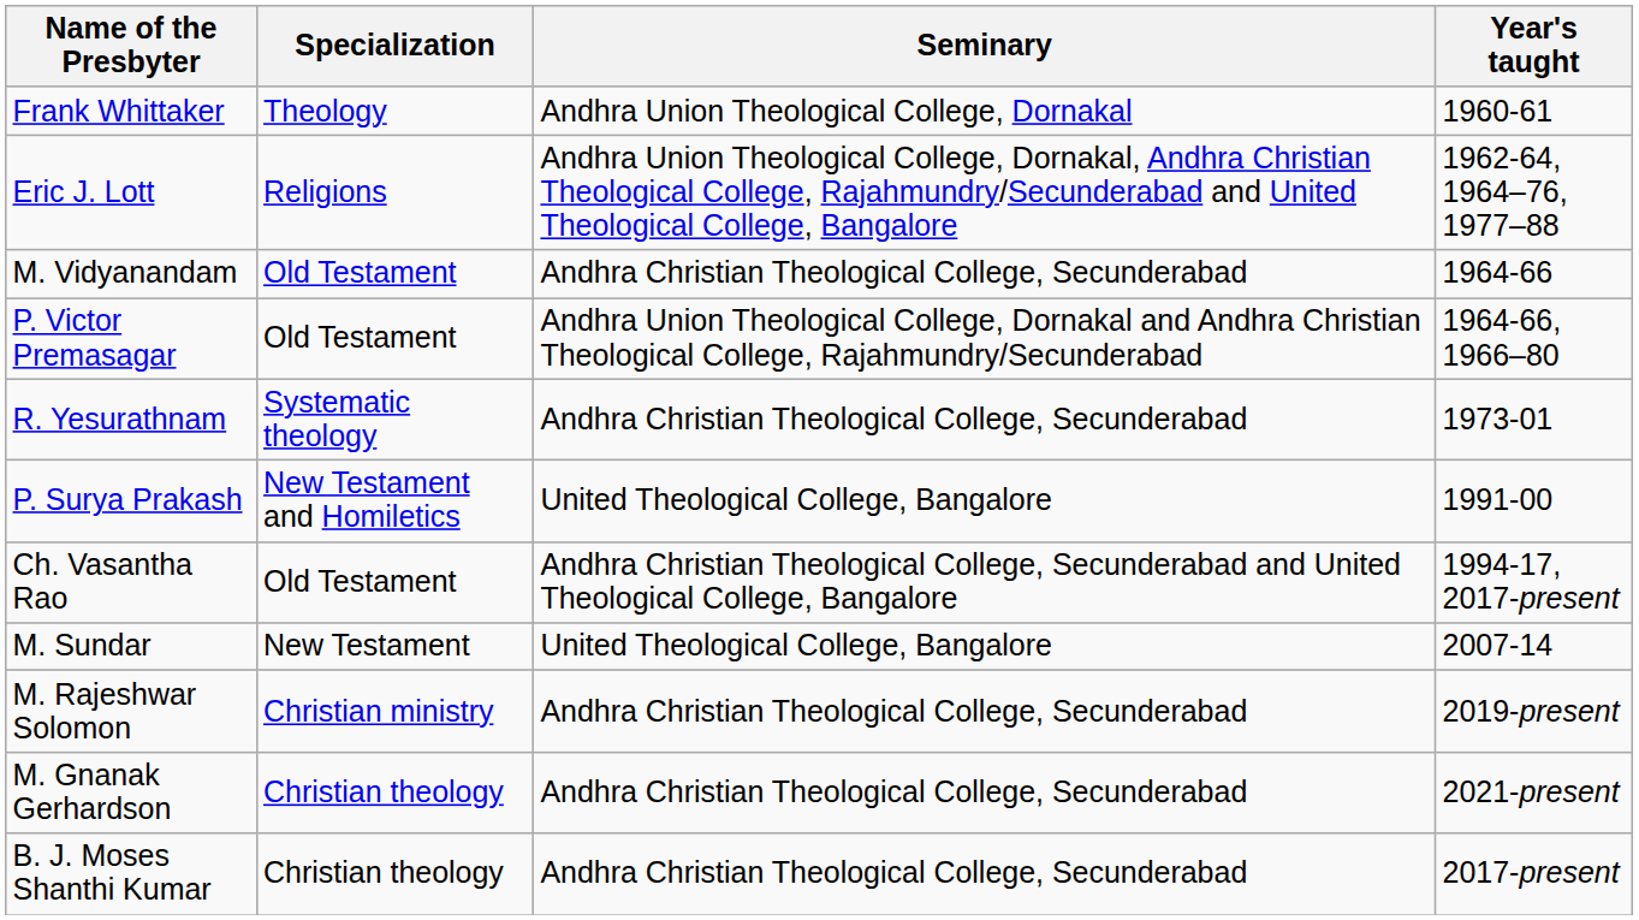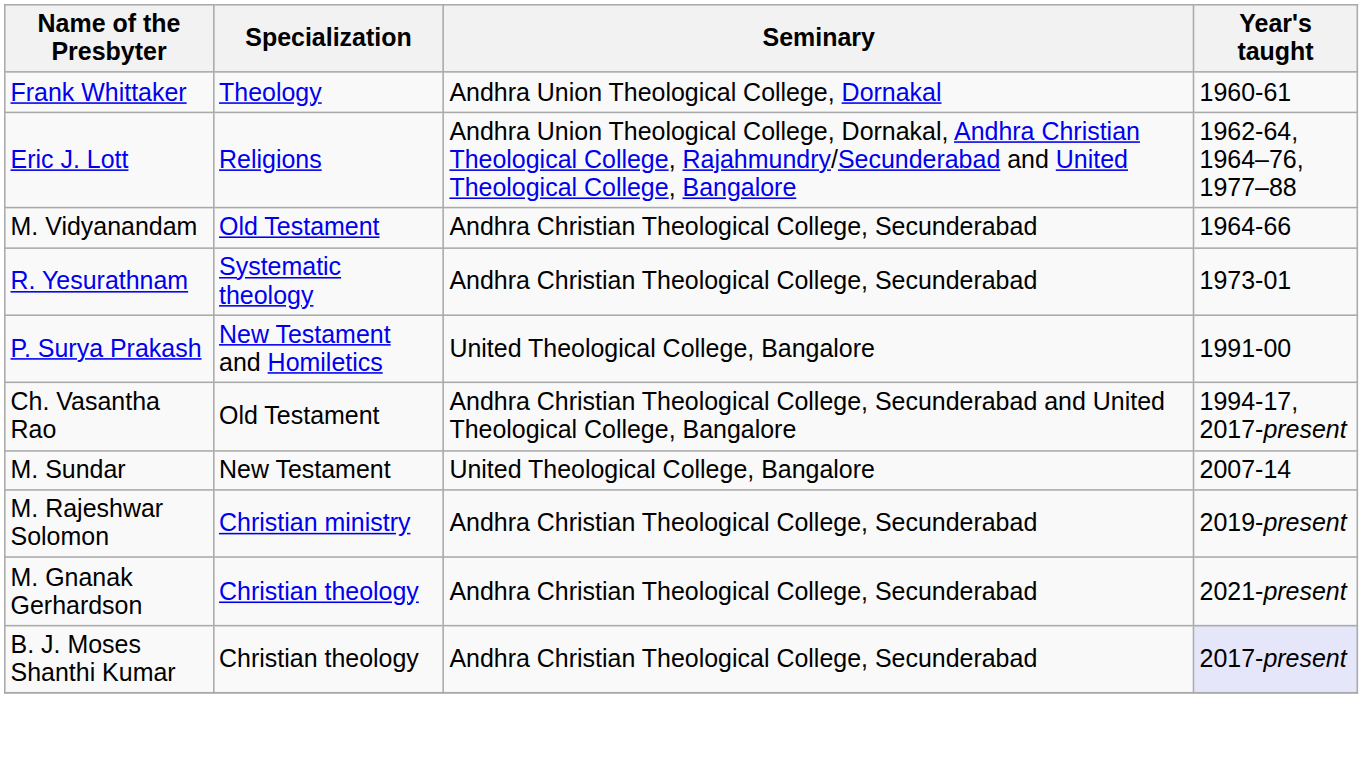- row: P. Victor Premasagar | Old Testament | Andhra Union Theological College, Dornakal and Andhra Christian Theological College, Rajahmundry/Secunderabad | 1964-66, 1966–80
B. J. Moses Shanthi Kumar | Year's taught: no background -> lavender background
